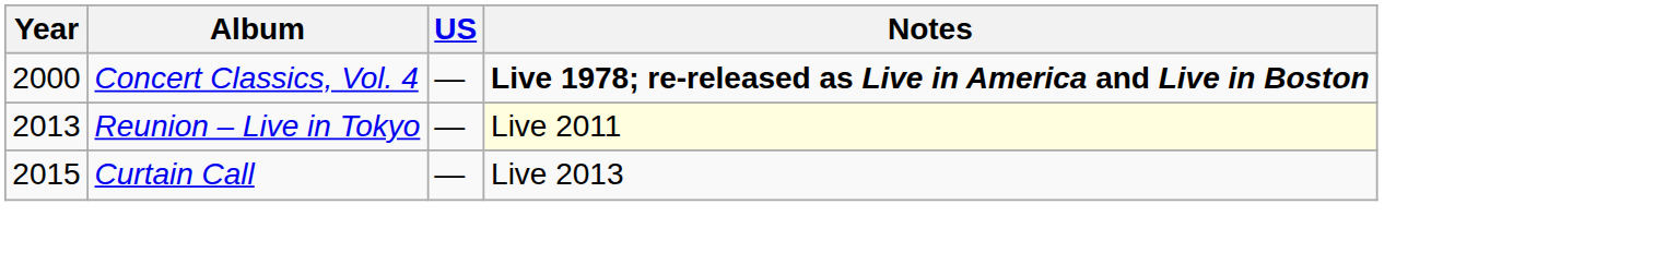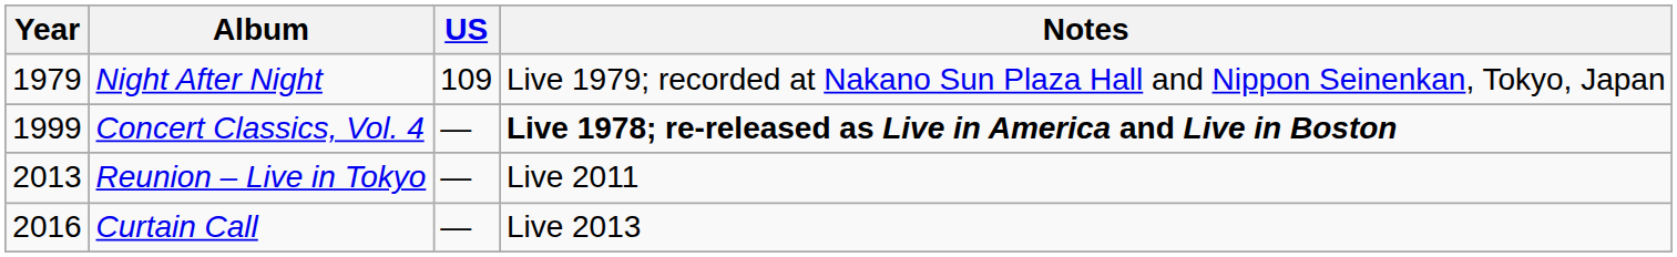+ row: 1979 | Night After Night | 109 | Live 1979; recorded at Nakano Sun Plaza Hall and Nippon Seinenkan, Tokyo, Japan
Concert Classics, Vol. 4 | Year: 2000 -> 1999
Reunion – Live in Tokyo | Notes: lightyellow background -> no background
Curtain Call | Year: 2015 -> 2016
